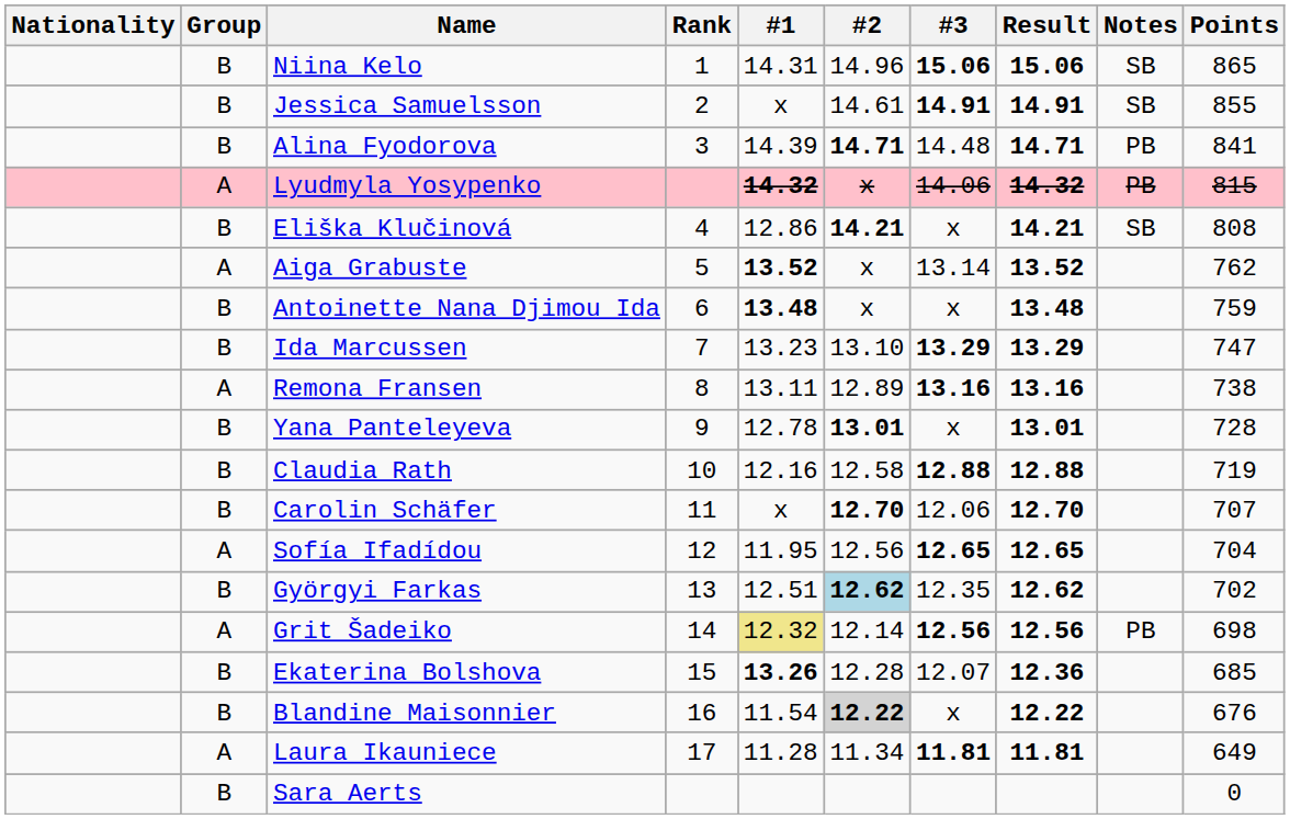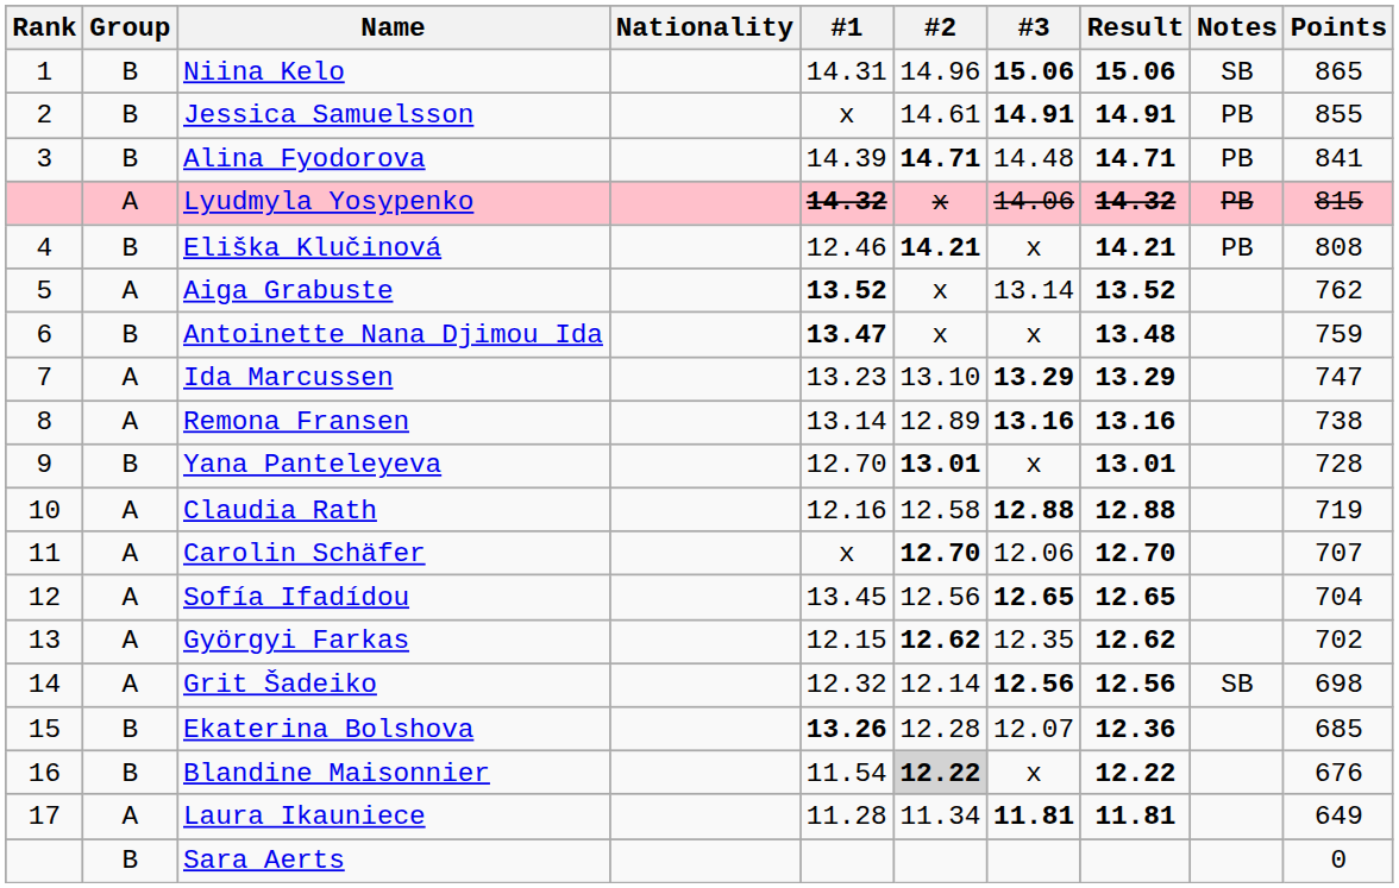columns swapped: Rank <-> Nationality
Jessica Samuelsson | Notes: SB -> PB
Eliška Klučinová | #1: 12.86 -> 12.46
Eliška Klučinová | Notes: SB -> PB
Antoinette Nana Djimou Ida | #1: 13.48 -> 13.47
Ida Marcussen | Group: B -> A
Remona Fransen | #1: 13.11 -> 13.14
Yana Panteleyeva | #1: 12.78 -> 12.70
Claudia Rath | Group: B -> A
Carolin Schäfer | Group: B -> A
Sofía Ifadídou | #1: 11.95 -> 13.45
Györgyi Farkas | Group: B -> A
Györgyi Farkas | #1: 12.51 -> 12.15
Györgyi Farkas | #2: lightblue background -> no background
Grit Šadeiko | #1: khaki background -> no background
Grit Šadeiko | Notes: PB -> SB
